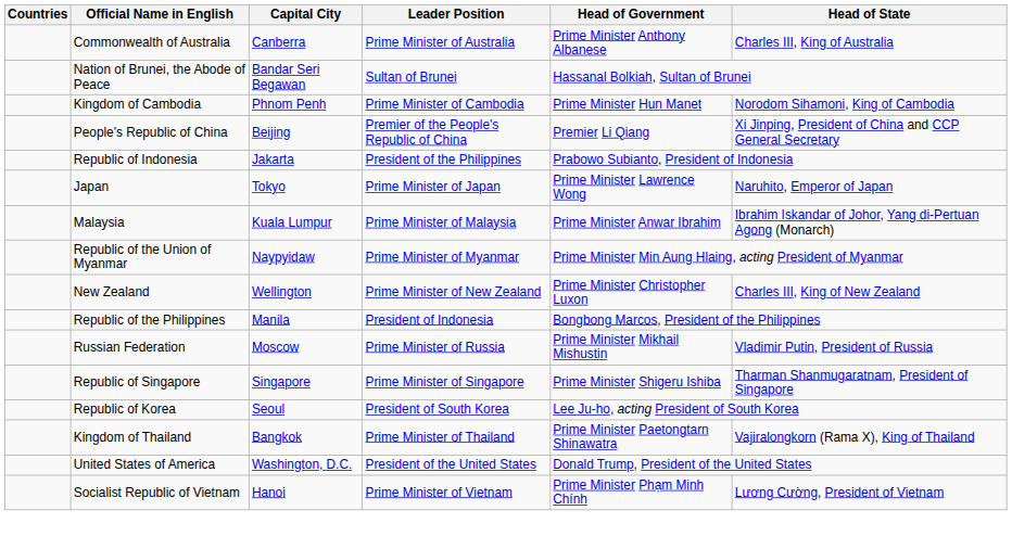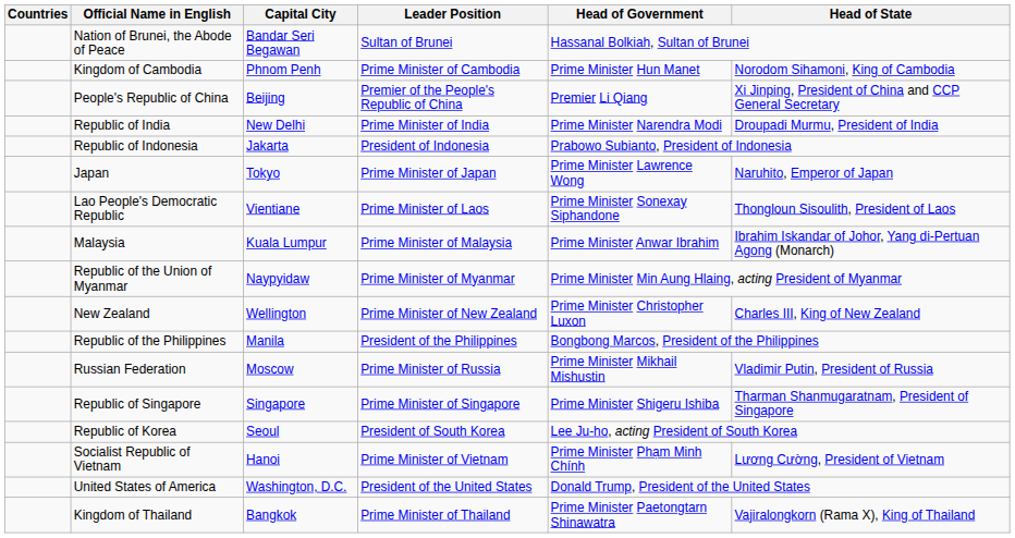- row: Commonwealth of Australia | Canberra | Prime Minister of Australia | Prime Minister Anthony Albanese | Charles III, King of Australia
+ row: Republic of India | New Delhi | Prime Minister of India | Prime Minister Narendra Modi | Droupadi Murmu, President of India
Republic of Indonesia | Leader Position: President of the Philippines -> President of Indonesia
+ row: Lao People's Democratic Republic | Vientiane | Prime Minister of Laos | Prime Minister Sonexay Siphandone | Thongloun Sisoulith, President of Laos
Republic of the Philippines | Leader Position: President of Indonesia -> President of the Philippines
rows swapped: Kingdom of Thailand <-> Socialist Republic of Vietnam
